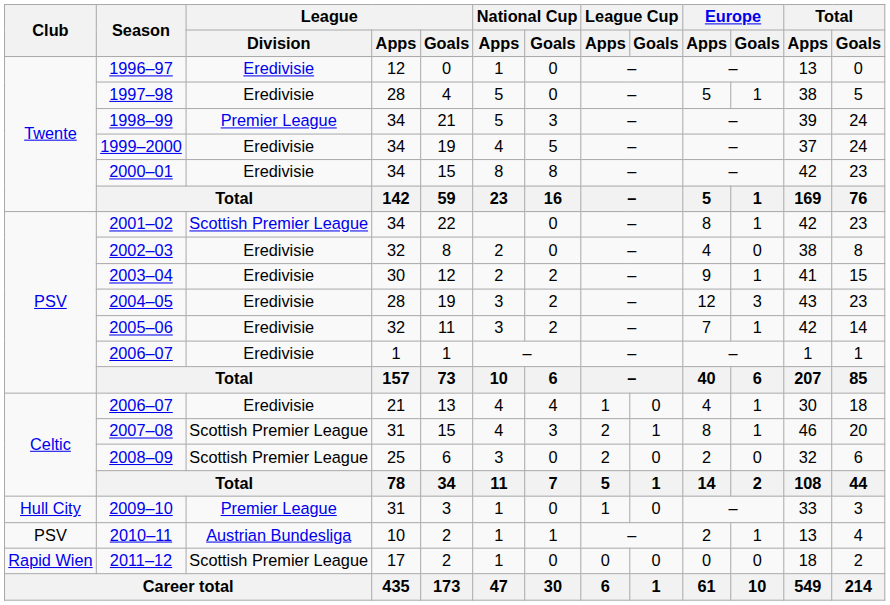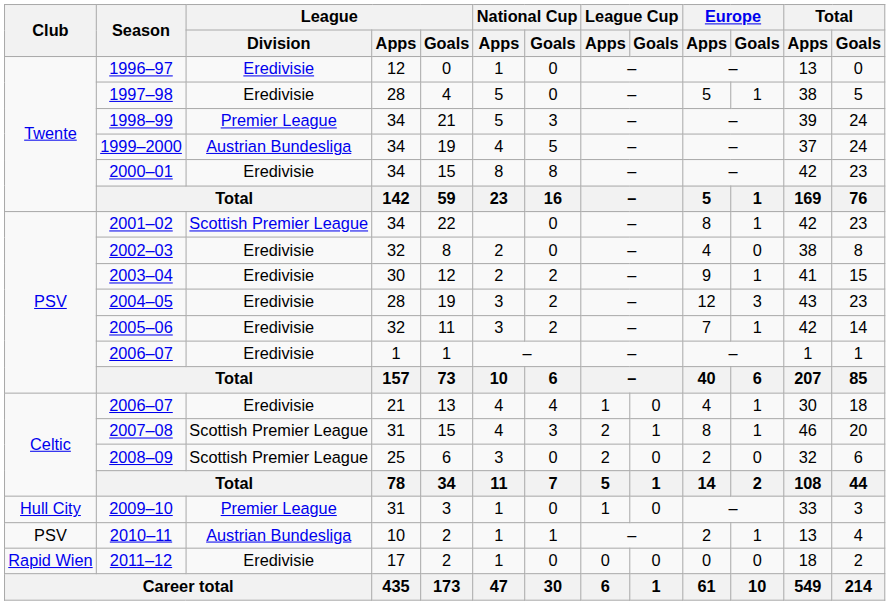1999–2000 | League / Division: Eredivisie -> Austrian Bundesliga
2011–12 | League / Division: Scottish Premier League -> Eredivisie
